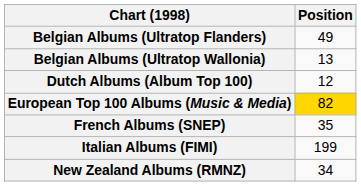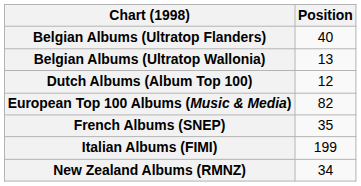Belgian Albums (Ultratop Flanders) | Position: 49 -> 40
European Top 100 Albums (Music & Media) | Position: gold background -> no background
